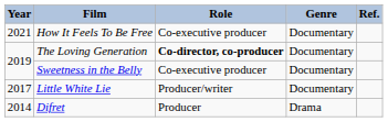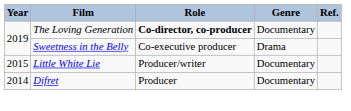- row: 2021 | How It Feels To Be Free | Co-executive producer | Documentary
Sweetness in the Belly | Genre: Documentary -> Drama
Little White Lie | Year: 2017 -> 2015
Difret | Genre: Drama -> Documentary
